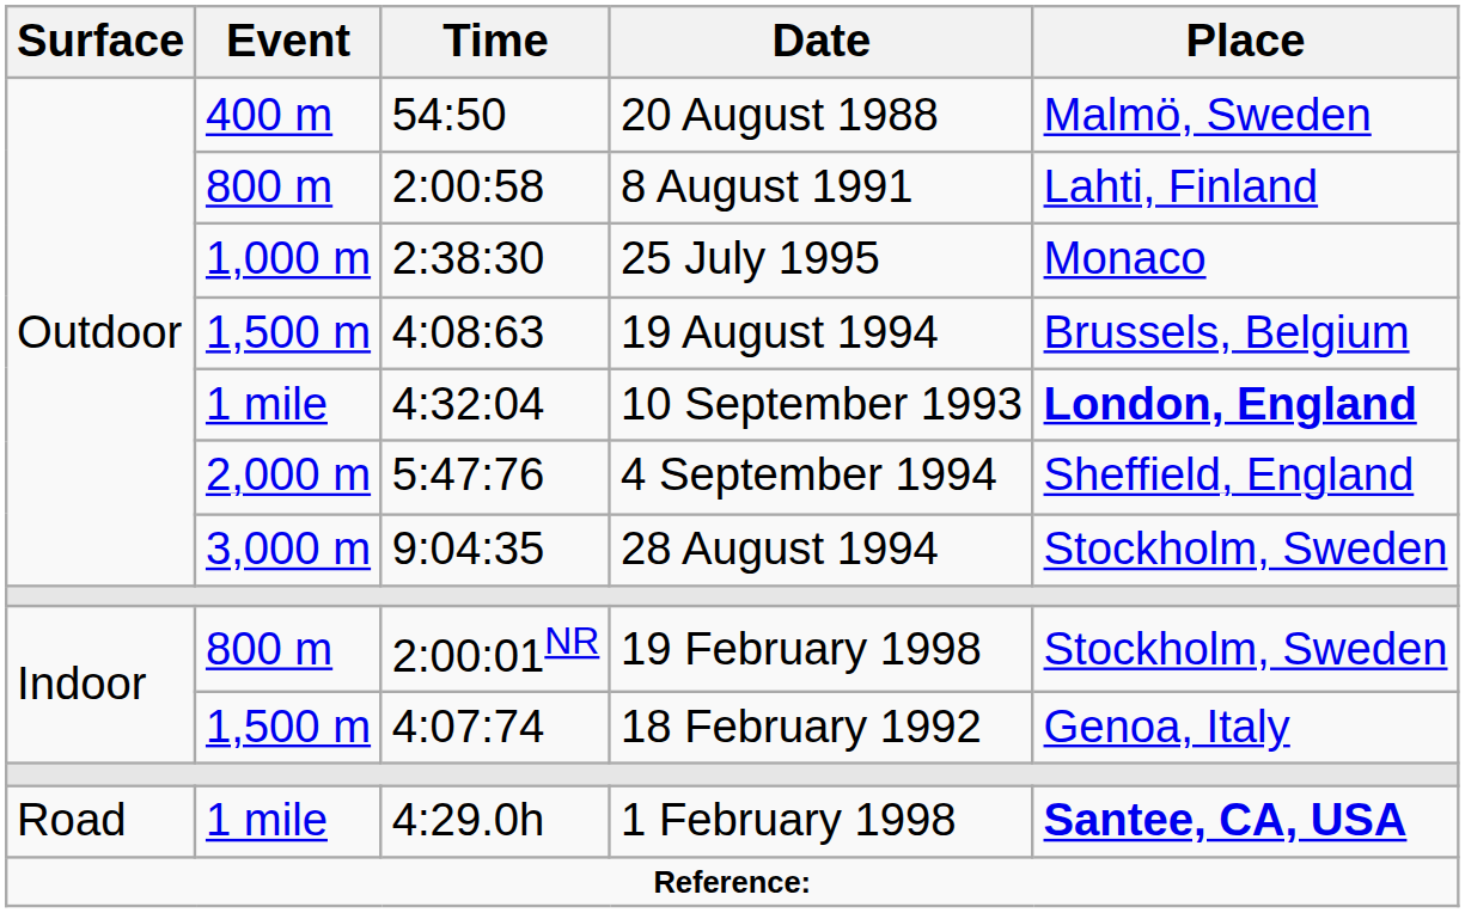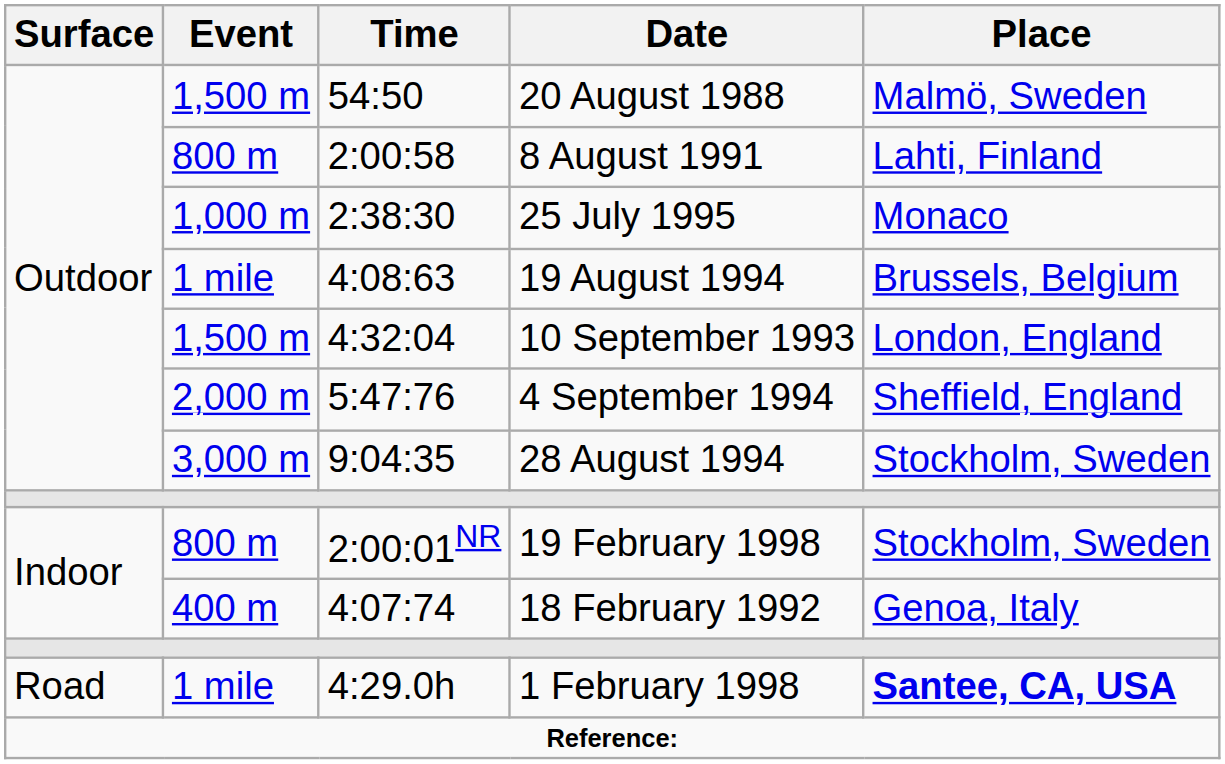20 August 1988 | Event: 400 m -> 1,500 m
19 August 1994 | Event: 1,500 m -> 1 mile
10 September 1993 | Event: 1 mile -> 1,500 m
10 September 1993 | Place: bold -> normal
18 February 1992 | Event: 1,500 m -> 400 m
